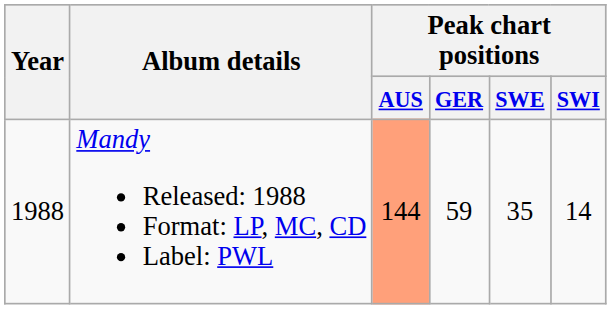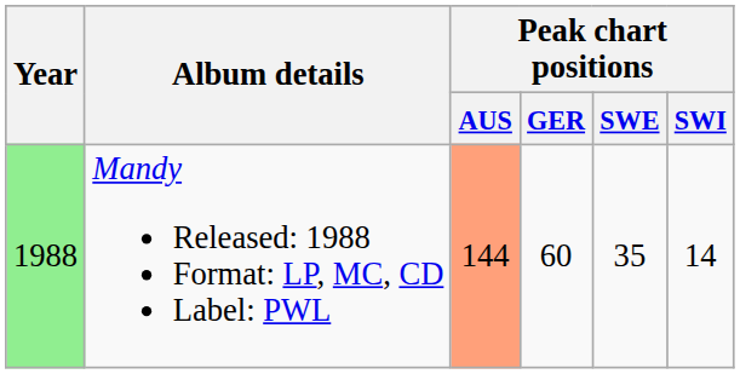Mandy Released: 1988 Format: LP, MC, CD Label: PWL | Year: no background -> lightgreen background
Mandy Released: 1988 Format: LP, MC, CD Label: PWL | Peak chart positions / GER: 59 -> 60
